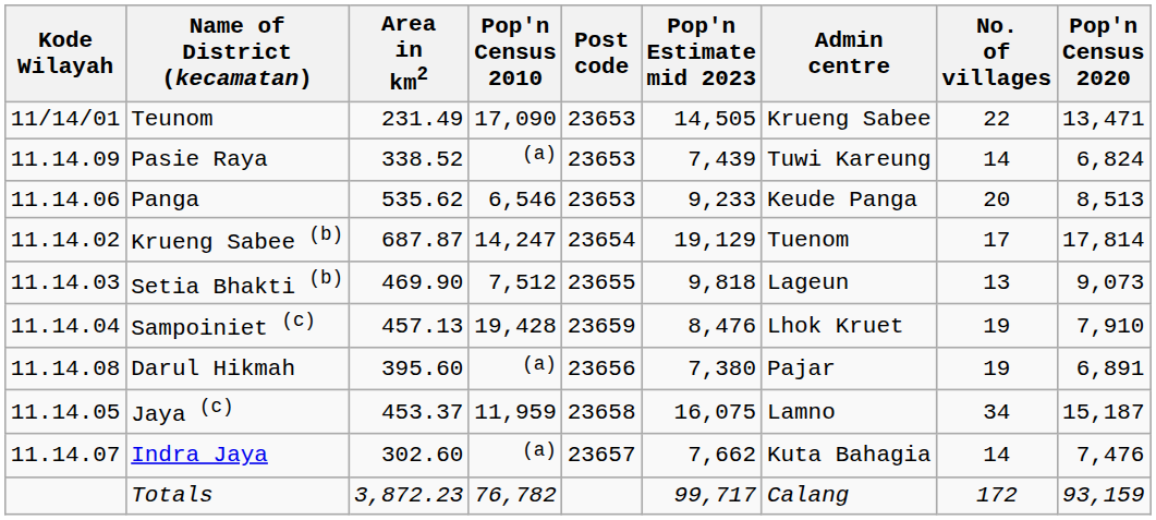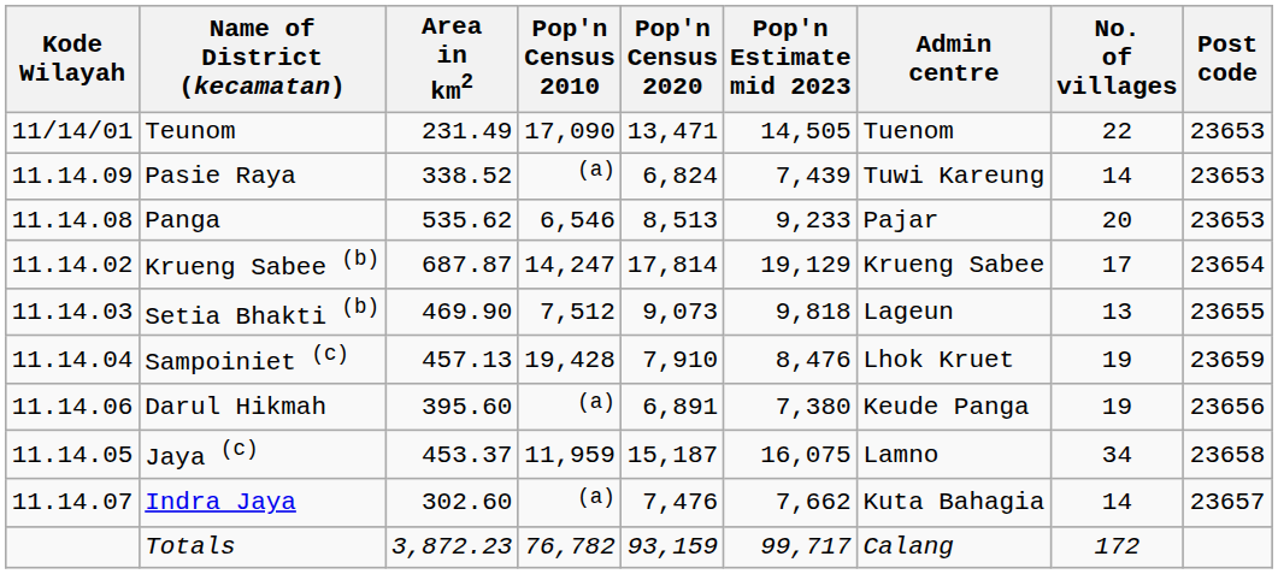columns swapped: Pop'n Census 2020 <-> Post code
Teunom | Admin centre: Krueng Sabee -> Tuenom
Panga | Kode Wilayah: 11.14.06 -> 11.14.08
Panga | Admin centre: Keude Panga -> Pajar
Krueng Sabee (b) | Admin centre: Tuenom -> Krueng Sabee
Darul Hikmah | Kode Wilayah: 11.14.08 -> 11.14.06
Darul Hikmah | Admin centre: Pajar -> Keude Panga
